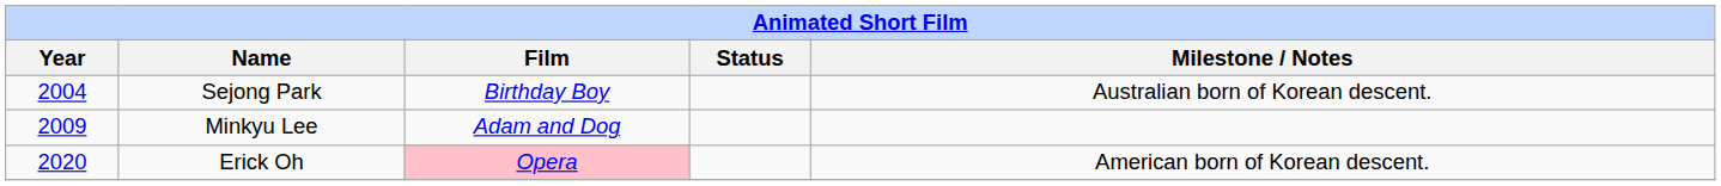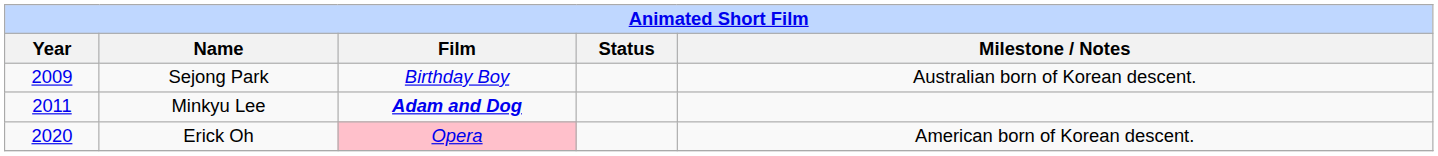Sejong Park | Year: 2004 -> 2009
Minkyu Lee | Year: 2009 -> 2011
Minkyu Lee | Film: normal -> bold
